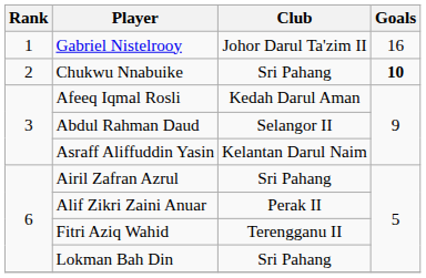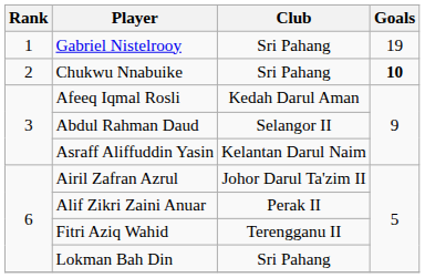Gabriel Nistelrooy | Club: Johor Darul Ta'zim II -> Sri Pahang
Gabriel Nistelrooy | Goals: 16 -> 19
Airil Zafran Azrul | Club: Sri Pahang -> Johor Darul Ta'zim II
